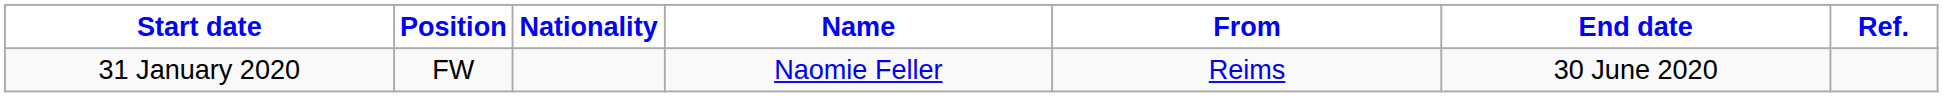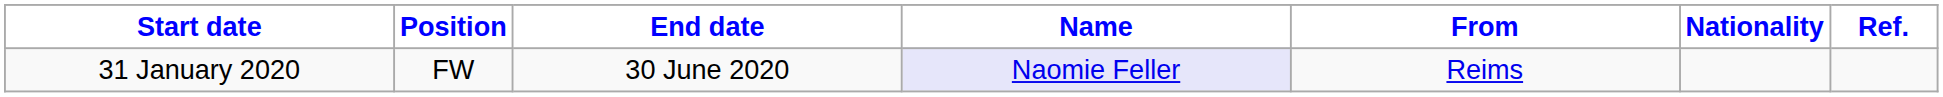columns swapped: Nationality <-> End date
31 January 2020 | Name: no background -> lavender background
